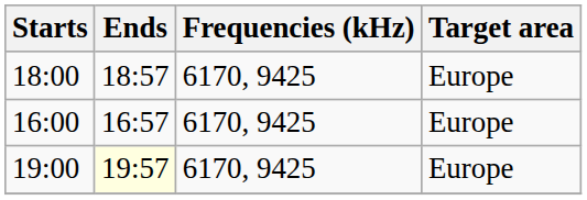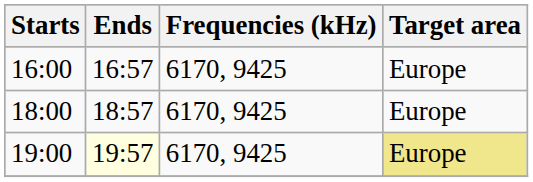rows swapped: 16:00 <-> 18:00
19:00 | Target area: no background -> khaki background
